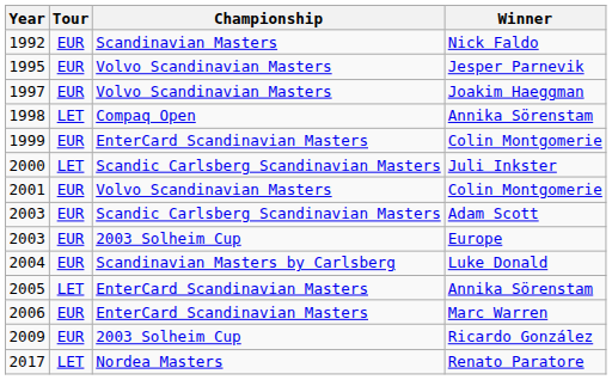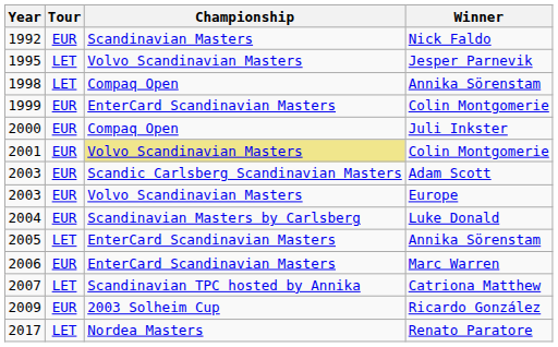1995 | Tour: EUR -> LET
- row: 1997 | EUR | Volvo Scandinavian Masters | Joakim Haeggman
2000 | Tour: LET -> EUR
2000 | Championship: Scandic Carlsberg Scandinavian Masters -> Compaq Open
2001 | Championship: no background -> khaki background
2003 / Europe | Championship: 2003 Solheim Cup -> Volvo Scandinavian Masters
+ row: 2007 | LET | Scandinavian TPC hosted by Annika | Catriona Matthew
